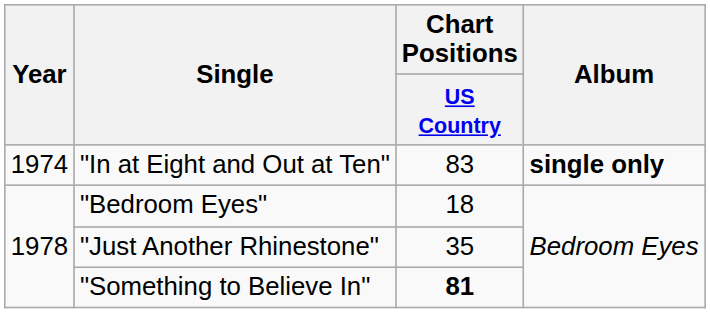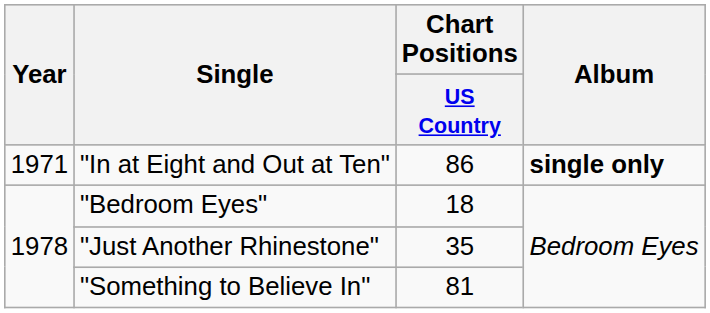"In at Eight and Out at Ten" | Year: 1974 -> 1971
"In at Eight and Out at Ten" | Chart Positions / US Country: 83 -> 86
"Something to Believe In" | Chart Positions / US Country: bold -> normal
